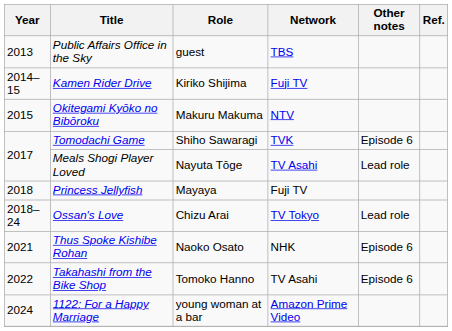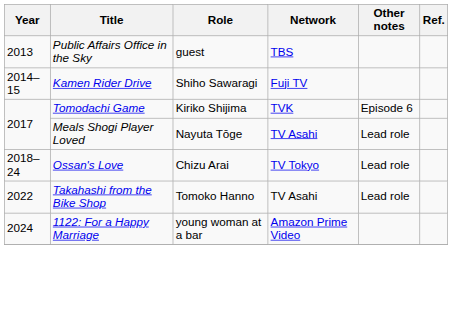Kamen Rider Drive | Role: Kiriko Shijima -> Shiho Sawaragi
- row: 2015 | Okitegami Kyōko no Bibōroku | Makuru Makuma | NTV
Tomodachi Game | Role: Shiho Sawaragi -> Kiriko Shijima
- row: 2018 | Princess Jellyfish | Mayaya | Fuji TV
- row: 2021 | Thus Spoke Kishibe Rohan | Naoko Osato | NHK | Episode 6
Takahashi from the Bike Shop | Other notes: Episode 6 -> Lead role
